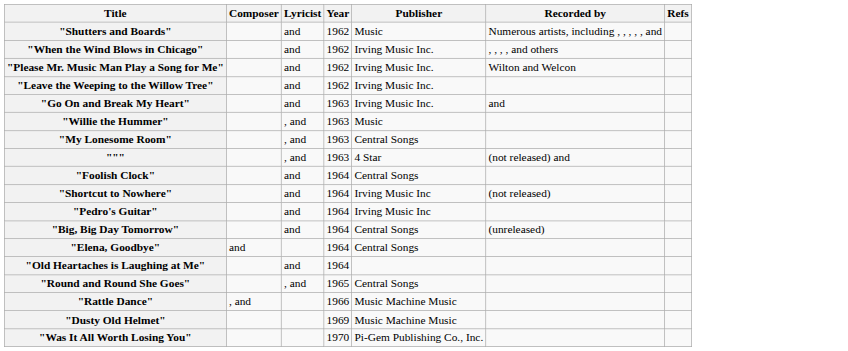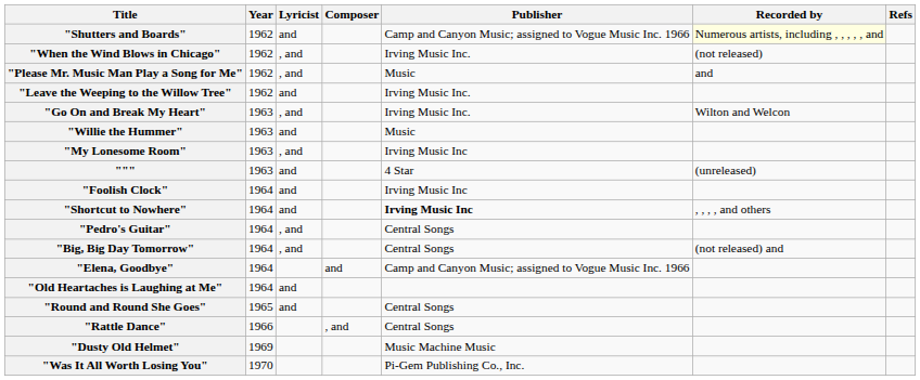columns swapped: Year <-> Composer
"Shutters and Boards" | Publisher: Music -> Camp and Canyon Music; assigned to Vogue Music Inc. 1966
"Shutters and Boards" | Recorded by: no background -> lightyellow background
"When the Wind Blows in Chicago" | Lyricist: and -> , and
"When the Wind Blows in Chicago" | Recorded by: , , , , and others -> (not released)
"Please Mr. Music Man Play a Song for Me" | Lyricist: and -> , and
"Please Mr. Music Man Play a Song for Me" | Publisher: Irving Music Inc. -> Music
"Please Mr. Music Man Play a Song for Me" | Recorded by: Wilton and Welcon -> and
"Go On and Break My Heart" | Lyricist: and -> , and
"Go On and Break My Heart" | Recorded by: and -> Wilton and Welcon
"Willie the Hummer" | Lyricist: , and -> and
"My Lonesome Room" | Publisher: Central Songs -> Irving Music Inc
""" | Lyricist: , and -> and
""" | Recorded by: (not released) and -> (unreleased)
"Foolish Clock" | Publisher: Central Songs -> Irving Music Inc
"Shortcut to Nowhere" | Publisher: normal -> bold
"Shortcut to Nowhere" | Recorded by: (not released) -> , , , , and others
"Pedro's Guitar" | Lyricist: and -> , and
"Pedro's Guitar" | Publisher: Irving Music Inc -> Central Songs
"Big, Big Day Tomorrow" | Lyricist: and -> , and
"Big, Big Day Tomorrow" | Recorded by: (unreleased) -> (not released) and
"Elena, Goodbye" | Publisher: Central Songs -> Camp and Canyon Music; assigned to Vogue Music Inc. 1966
"Round and Round She Goes" | Lyricist: , and -> and
"Rattle Dance" | Publisher: Music Machine Music -> Central Songs
